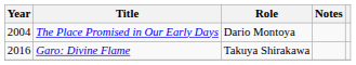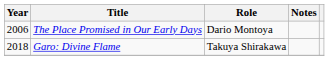The Place Promised in Our Early Days | Year: 2004 -> 2006
Garo: Divine Flame | Year: 2016 -> 2018
